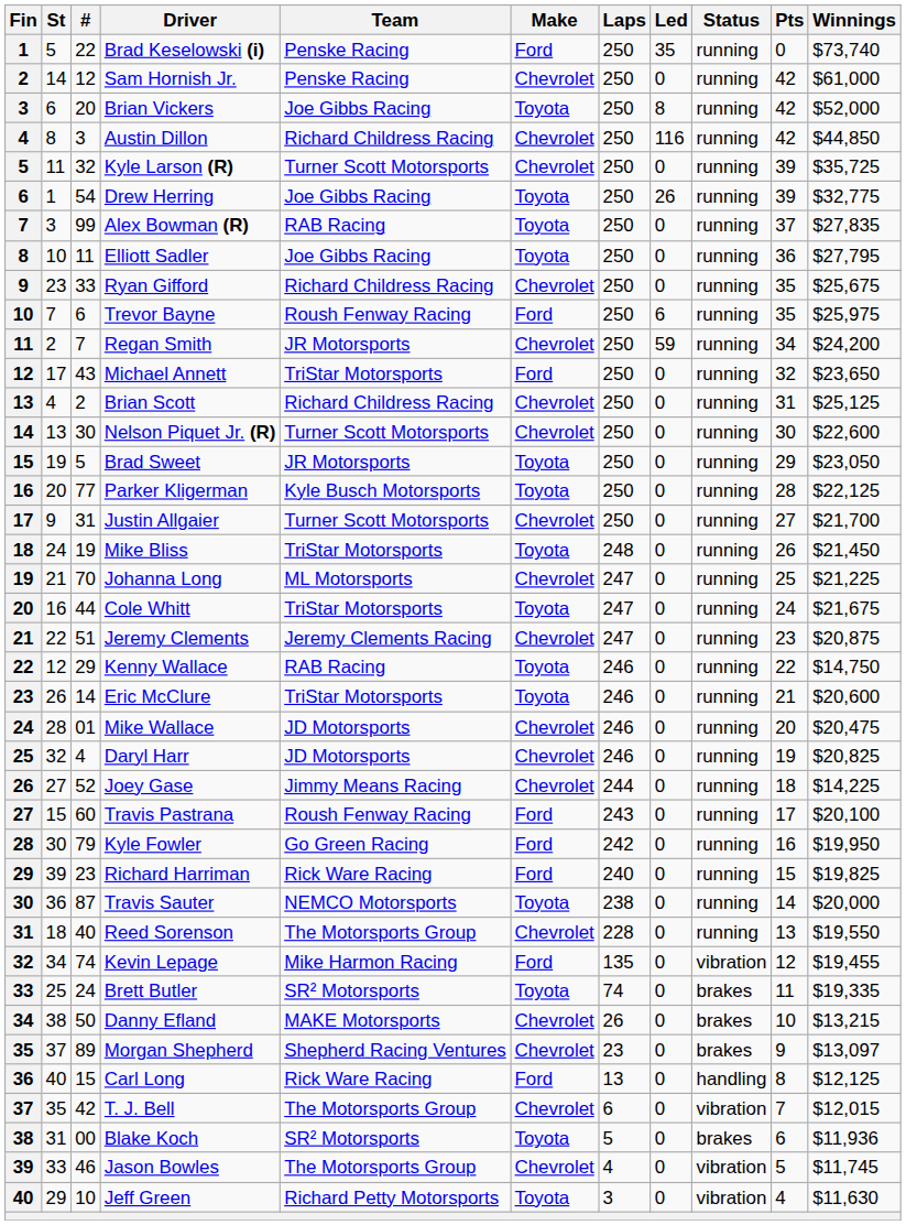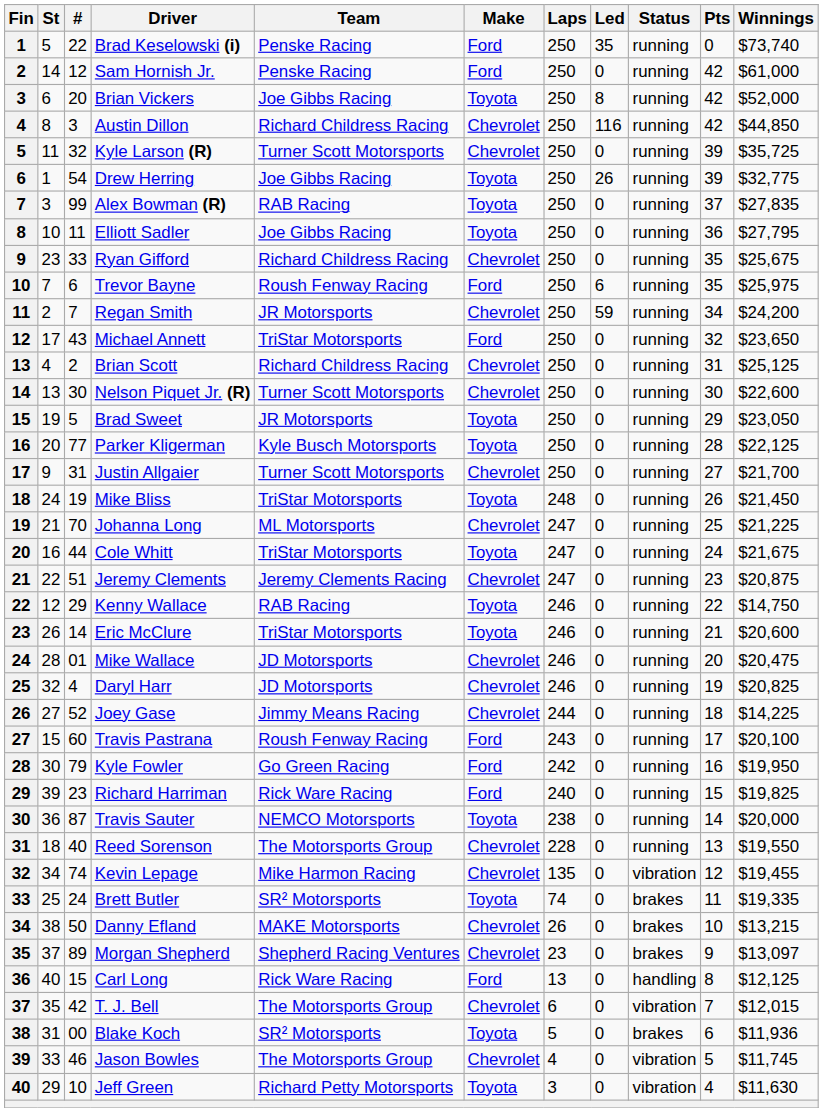Sam Hornish Jr. | Make: Chevrolet -> Ford
Kevin Lepage | Make: Ford -> Chevrolet
